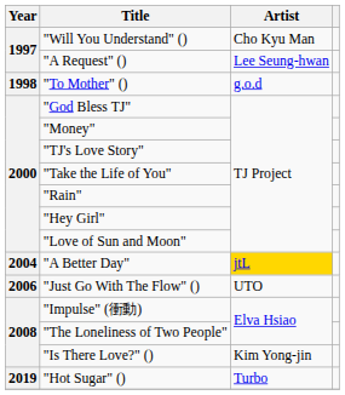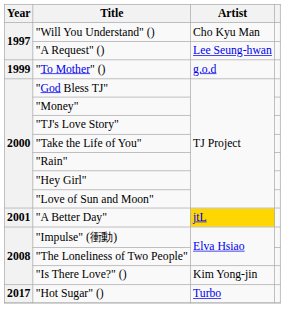"To Mother" () | Year: 1998 -> 1999
"A Better Day" | Year: 2004 -> 2001
- row: 2006 | "Just Go With The Flow" () | UTO
"Hot Sugar" () | Year: 2019 -> 2017
